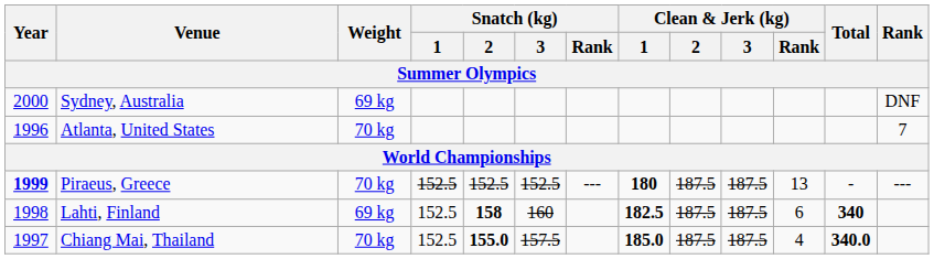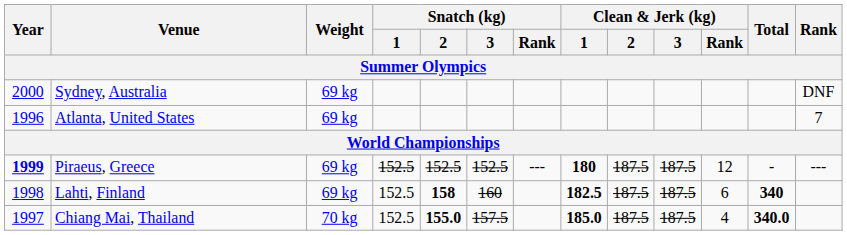Atlanta, United States | Weight: 70 kg -> 69 kg
Piraeus, Greece | Weight: 70 kg -> 69 kg
Piraeus, Greece | Clean & Jerk (kg) / Rank: 13 -> 12
